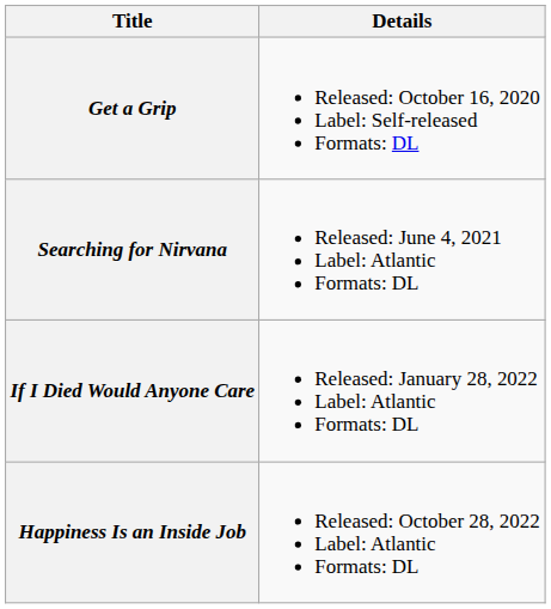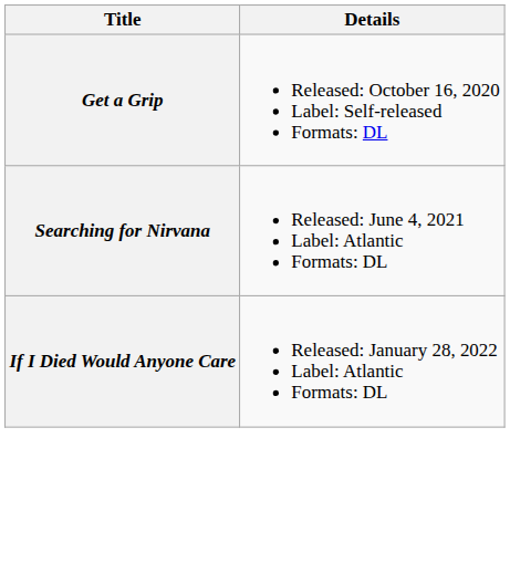- row: Happiness Is an Inside Job | Released: October 28, 2022 Label: Atlantic Formats: DL
